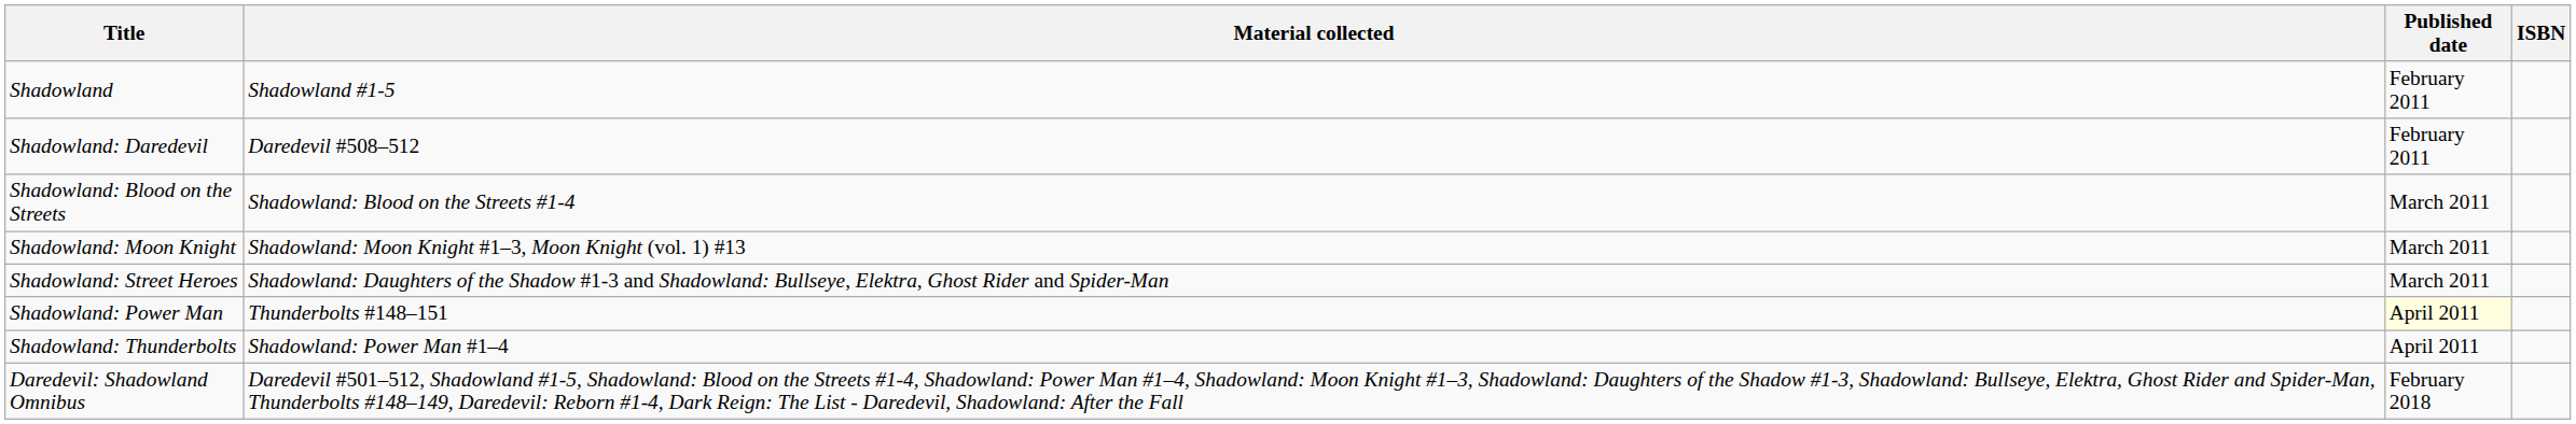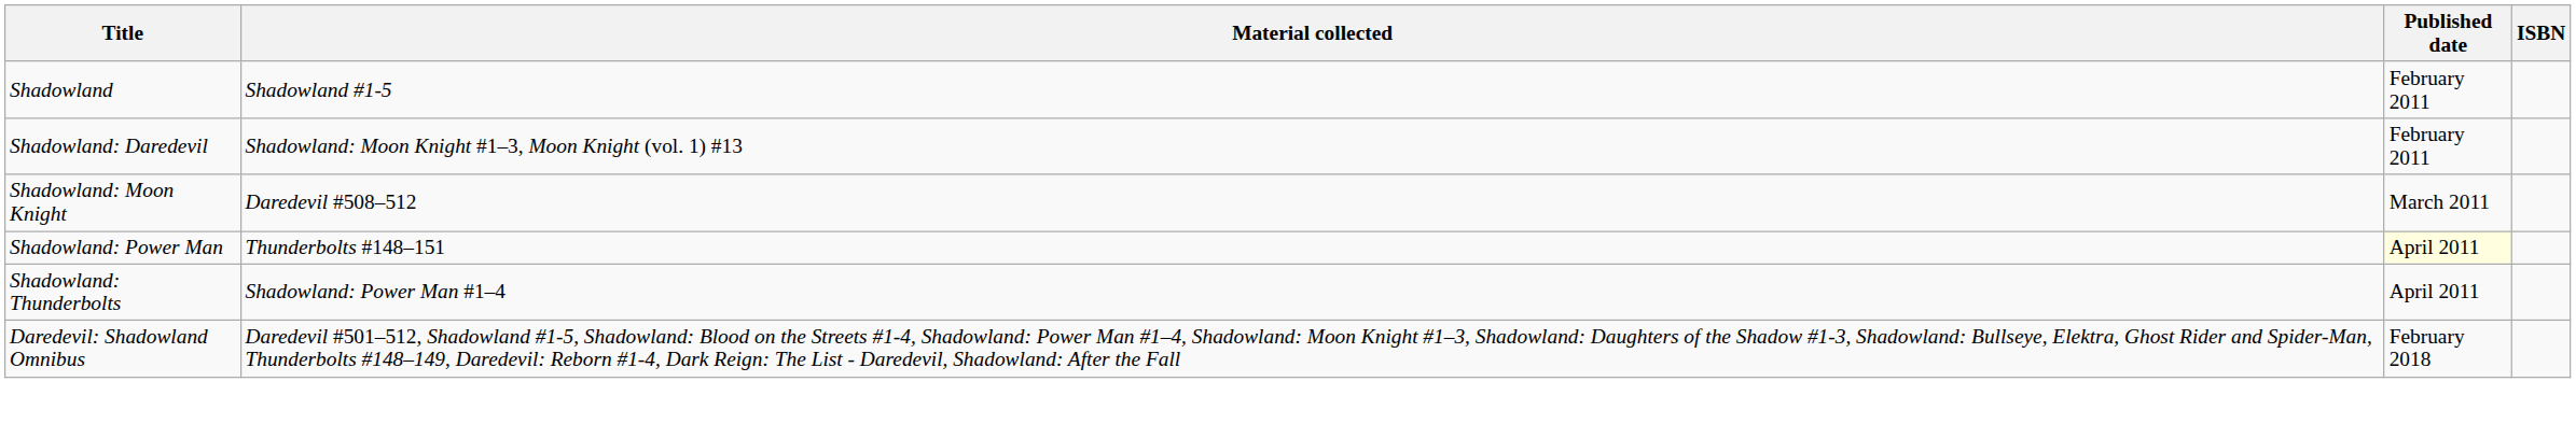Shadowland: Daredevil | Material collected: Daredevil #508–512 -> Shadowland: Moon Knight #1–3, Moon Knight (vol. 1) #13
- row: Shadowland: Blood on the Streets | Shadowland: Blood on the Streets #1-4 | March 2011
Shadowland: Moon Knight | Material collected: Shadowland: Moon Knight #1–3, Moon Knight (vol. 1) #13 -> Daredevil #508–512
- row: Shadowland: Street Heroes | Shadowland: Daughters of the Shadow #1-3 and Shadowland: Bullseye, Elektra, Ghost Rider and Spider-Man | March 2011
